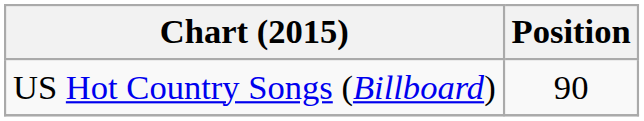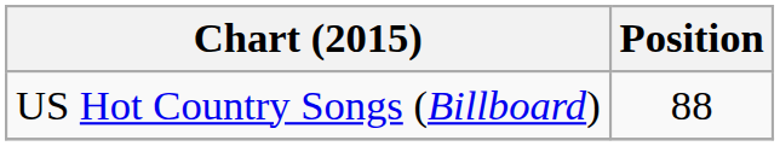US Hot Country Songs (Billboard) | Position: 90 -> 88
